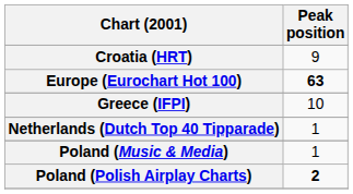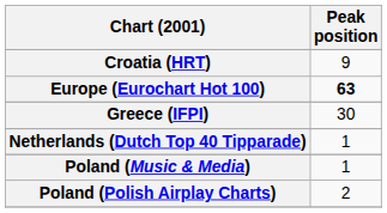Greece (IFPI) | Peak position: 10 -> 30
Poland (Polish Airplay Charts) | Peak position: bold -> normal
